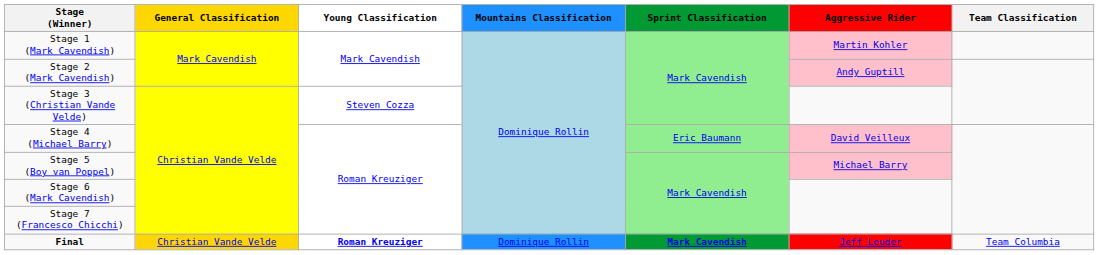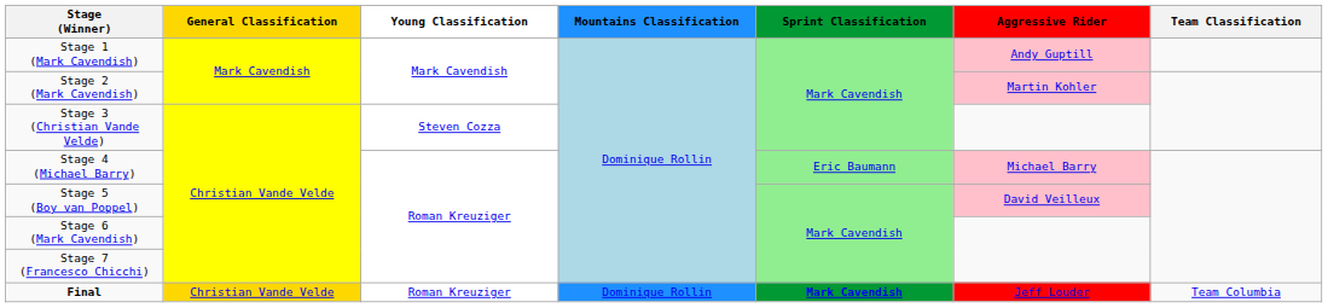Stage 1 (Mark Cavendish) | Aggressive Rider: Martin Kohler -> Andy Guptill
Stage 2 (Mark Cavendish) | Aggressive Rider: Andy Guptill -> Martin Kohler
Stage 4 (Michael Barry) | Aggressive Rider: David Veilleux -> Michael Barry
Stage 5 (Boy van Poppel) | Aggressive Rider: Michael Barry -> David Veilleux
Final | Young Classification: bold -> normal
